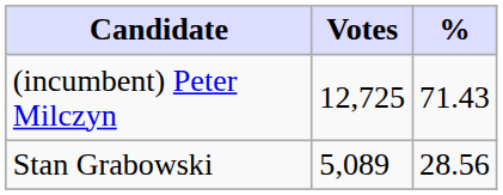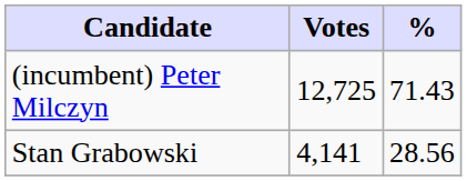Stan Grabowski | Votes: 5,089 -> 4,141
